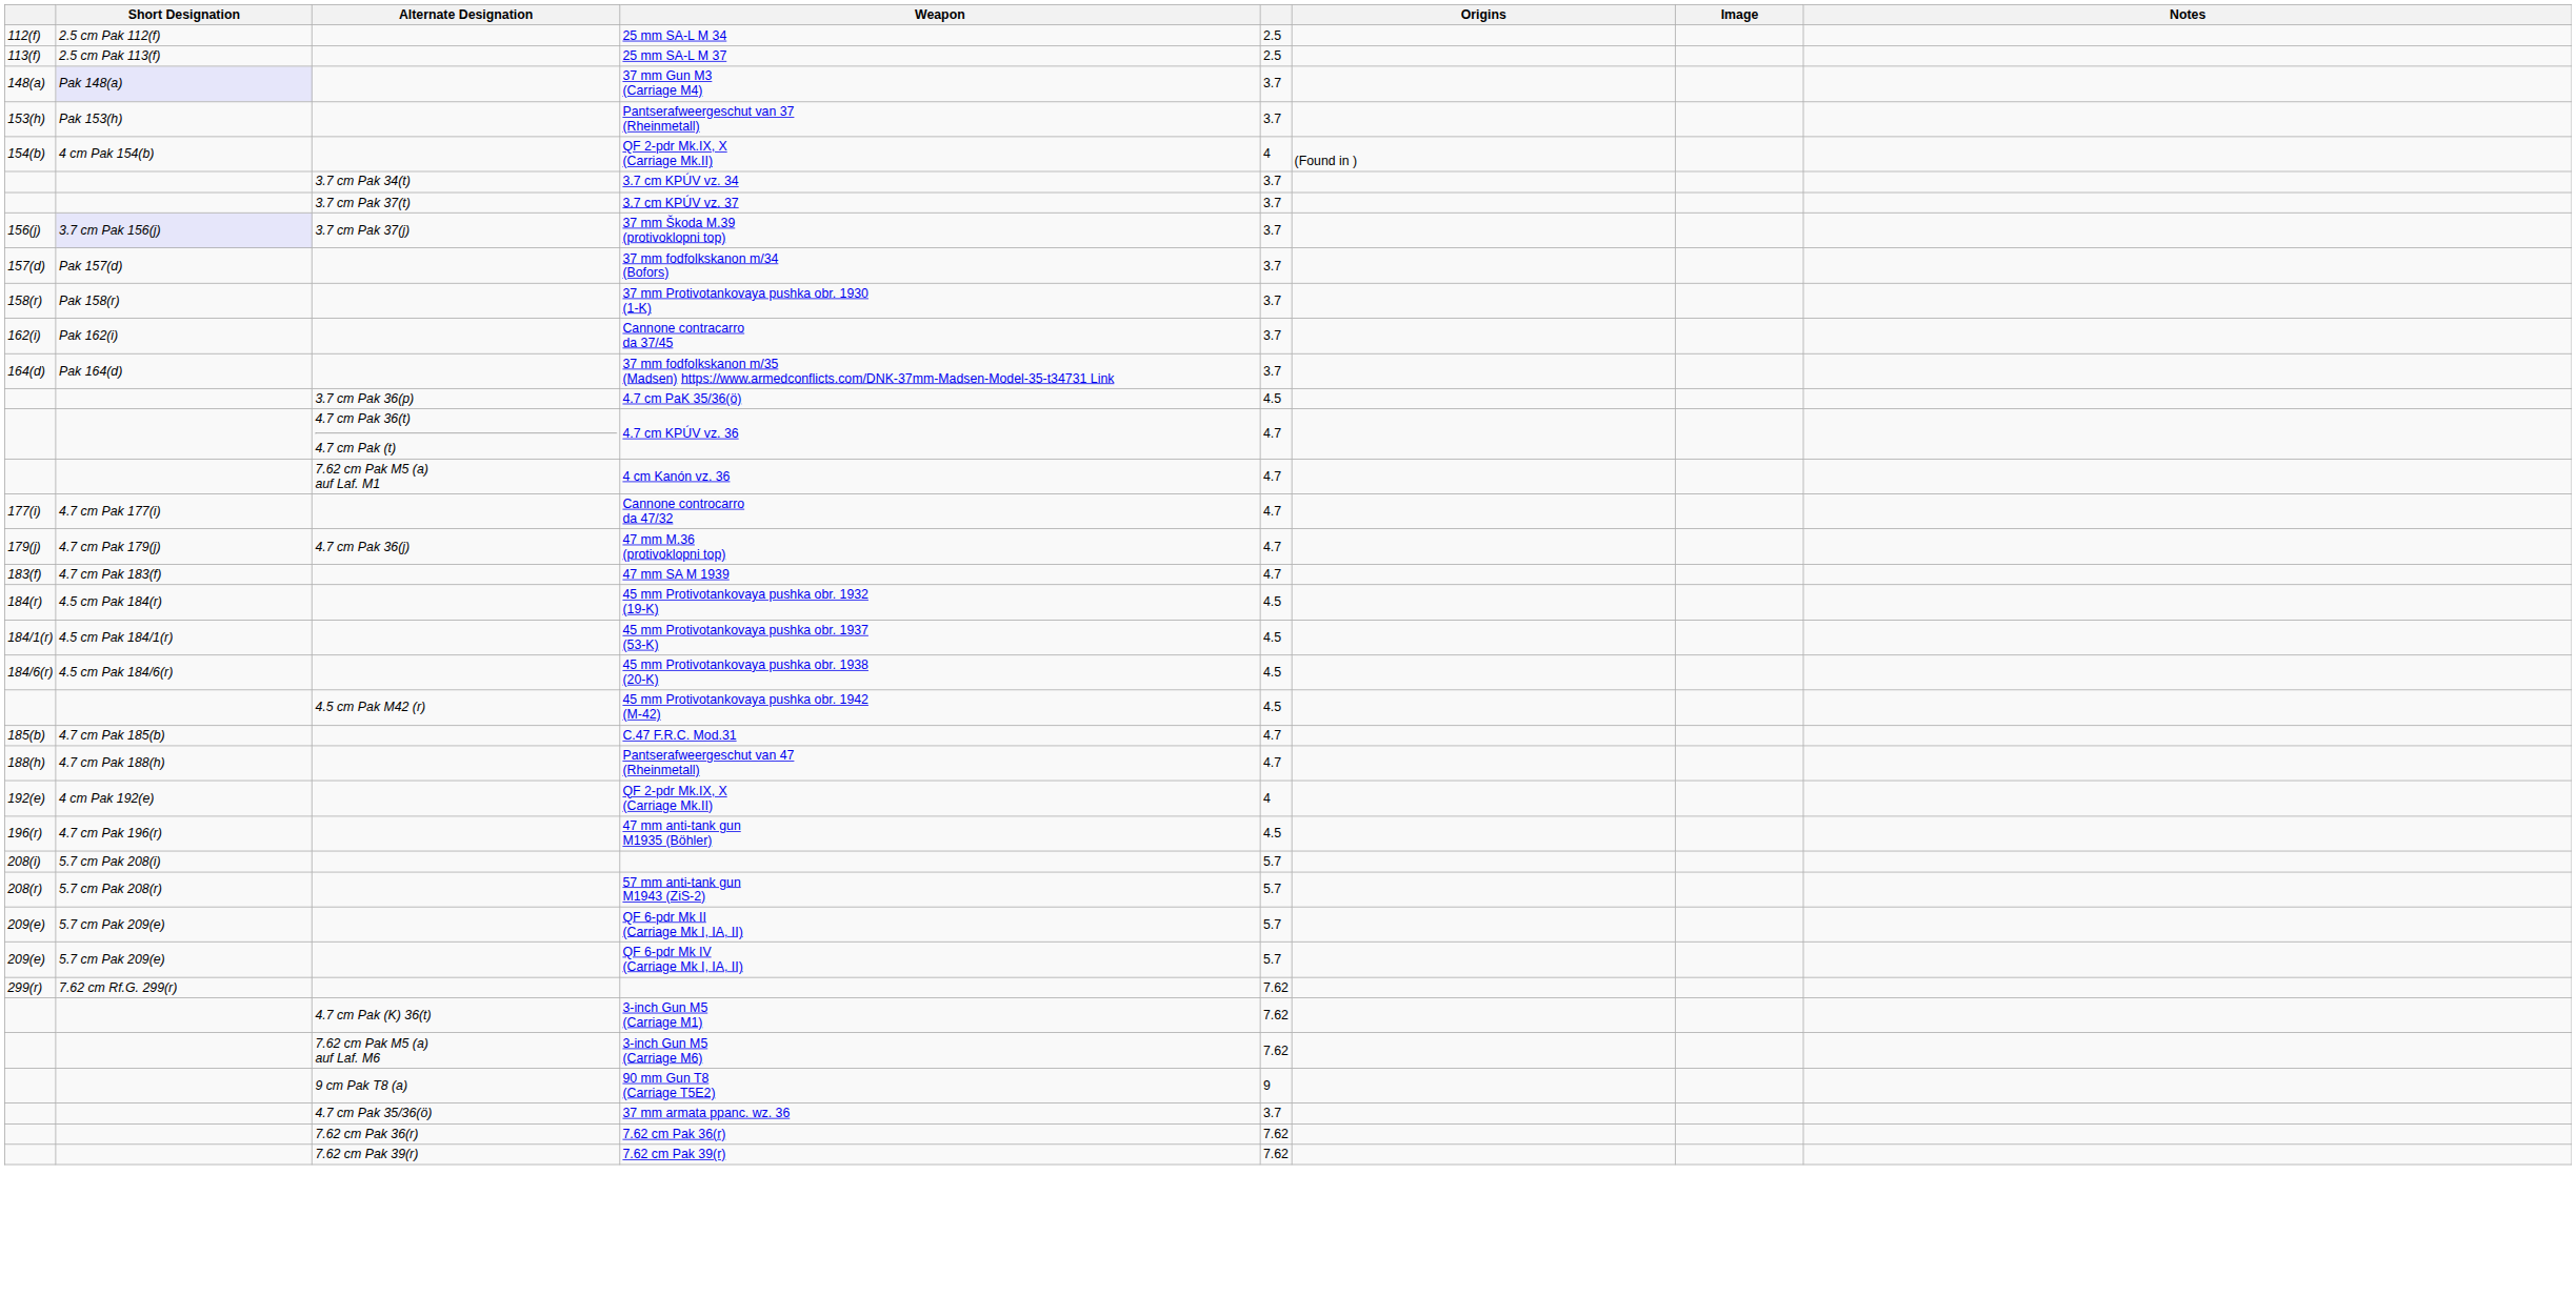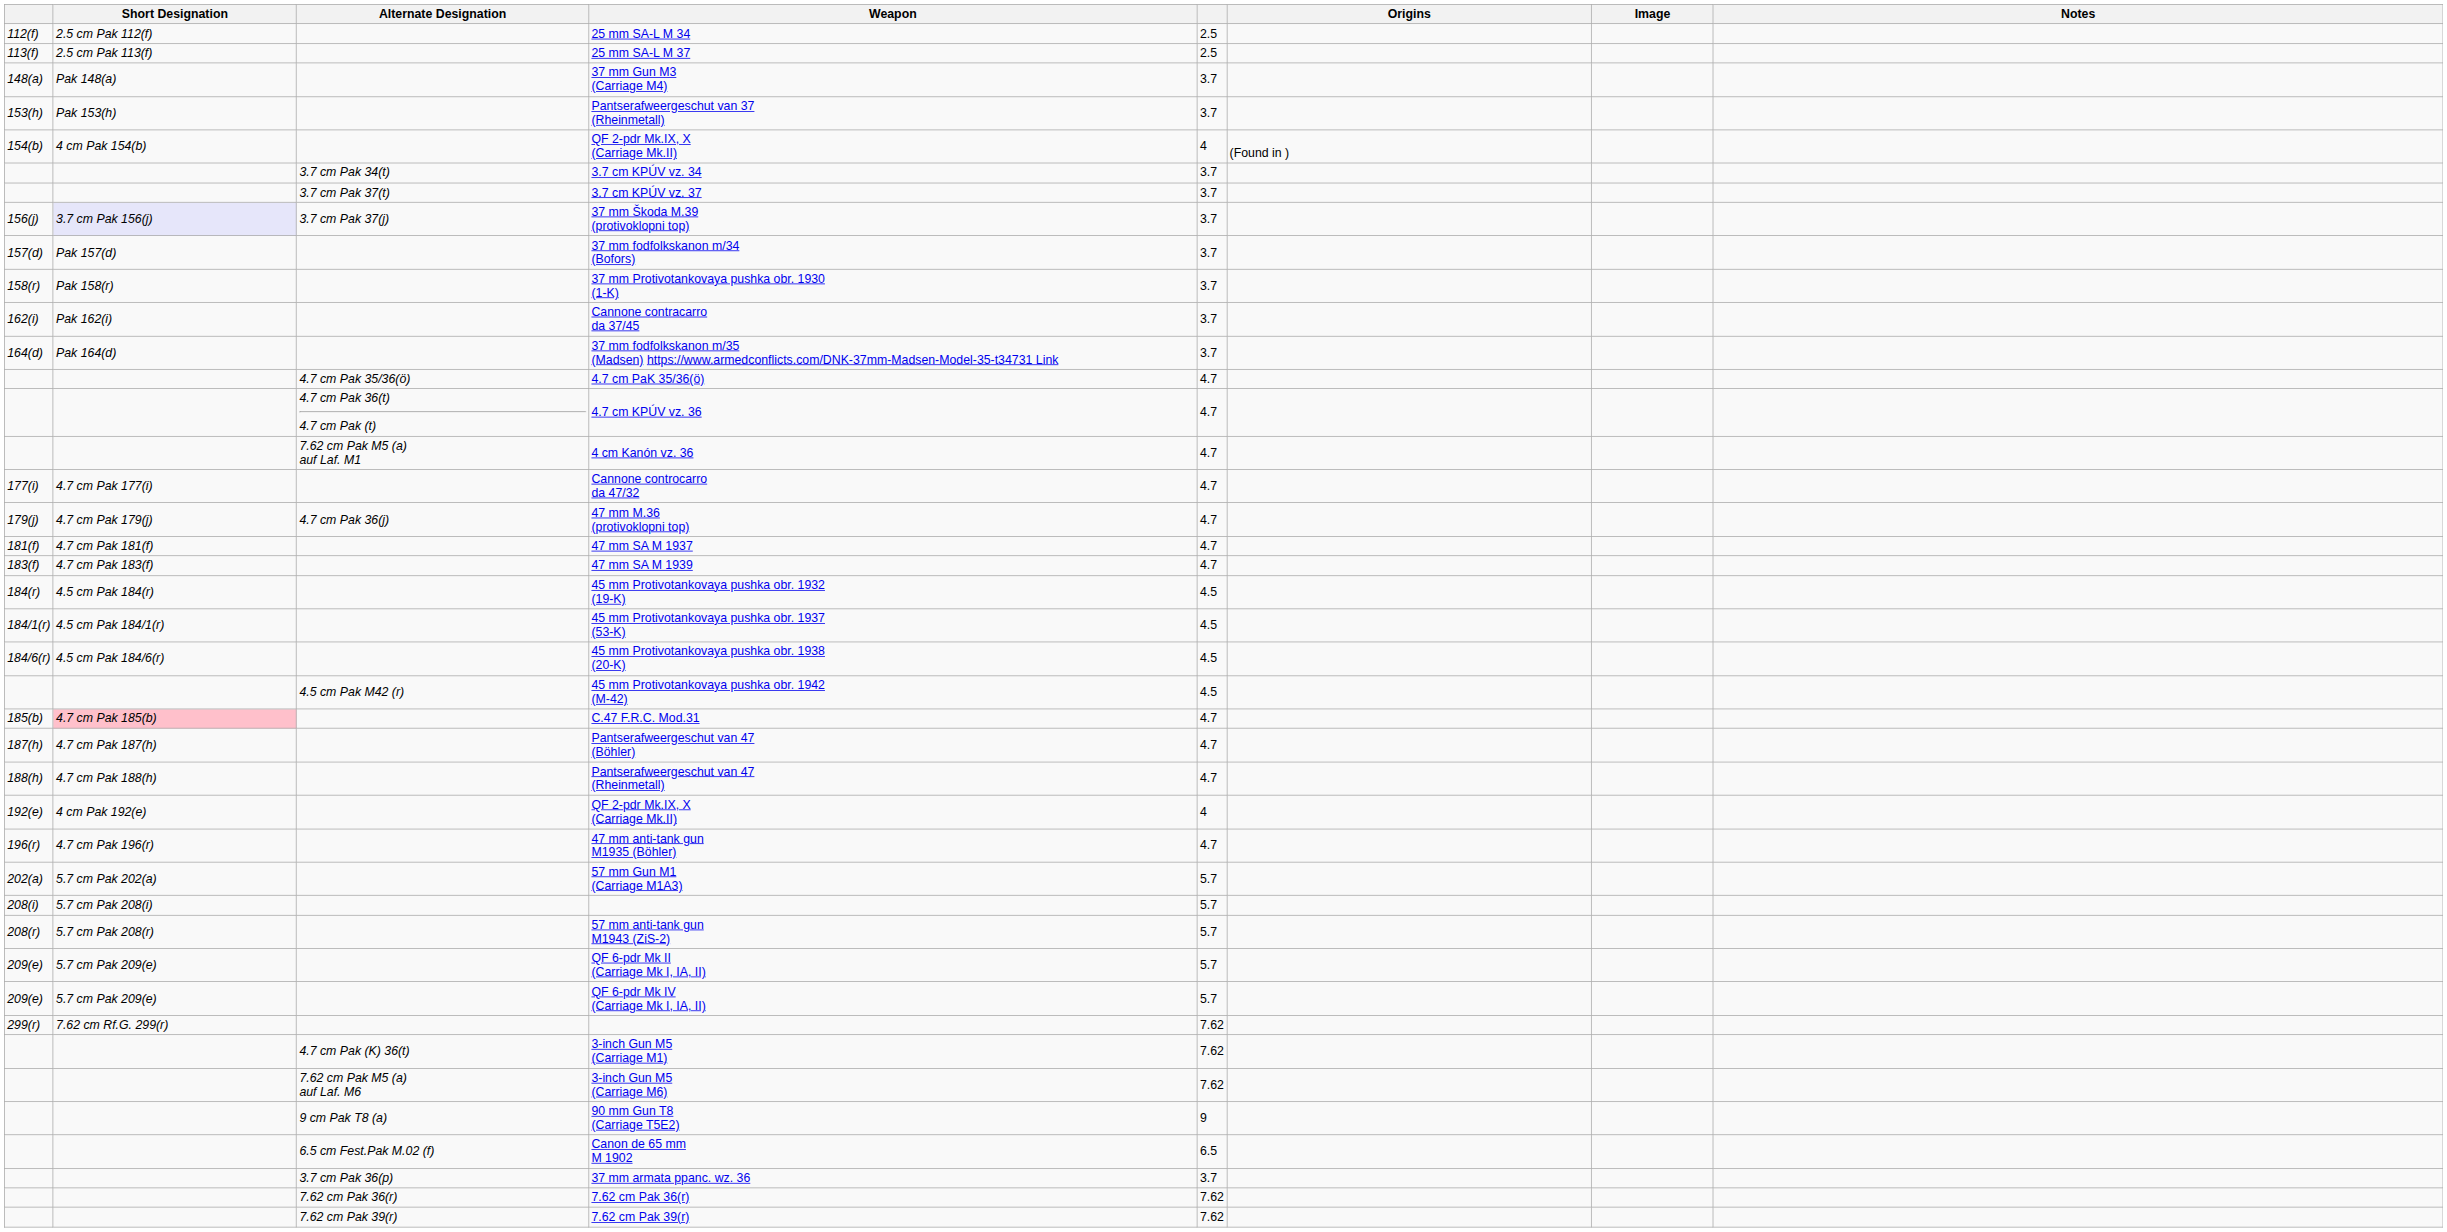37 mm Gun M3 (Carriage M4) | Short Designation: lavender background -> no background
4.7 cm PaK 35/36(ö) | Alternate Designation: 3.7 cm Pak 36(p) -> 4.7 cm Pak 35/36(ö)
4.7 cm PaK 35/36(ö) | column 5: 4.5 -> 4.7
+ row: 181(f) | 4.7 cm Pak 181(f) | 47 mm SA M 1937 | 4.7
C.47 F.R.C. Mod.31 | Short Designation: no background -> pink background
+ row: 187(h) | 4.7 cm Pak 187(h) | Pantserafweergeschut van 47 (Böhler) | 4.7
47 mm anti-tank gun M1935 (Böhler) | column 5: 4.5 -> 4.7
+ row: 202(a) | 5.7 cm Pak 202(a) | 57 mm Gun M1 (Carriage M1A3) | 5.7
+ row: 6.5 cm Fest.Pak M.02 (f) | Canon de 65 mm M 1902 | 6.5
37 mm armata ppanc. wz. 36 | Alternate Designation: 4.7 cm Pak 35/36(ö) -> 3.7 cm Pak 36(p)
